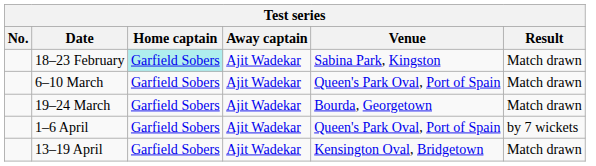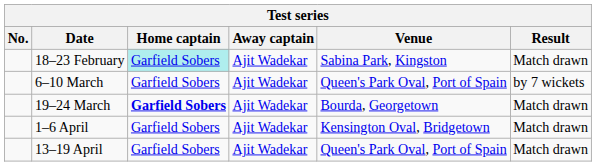6–10 March | Result: Match drawn -> by 7 wickets
19–24 March | Home captain: normal -> bold
1–6 April | Venue: Queen's Park Oval, Port of Spain -> Kensington Oval, Bridgetown
1–6 April | Result: by 7 wickets -> Match drawn
13–19 April | Venue: Kensington Oval, Bridgetown -> Queen's Park Oval, Port of Spain
